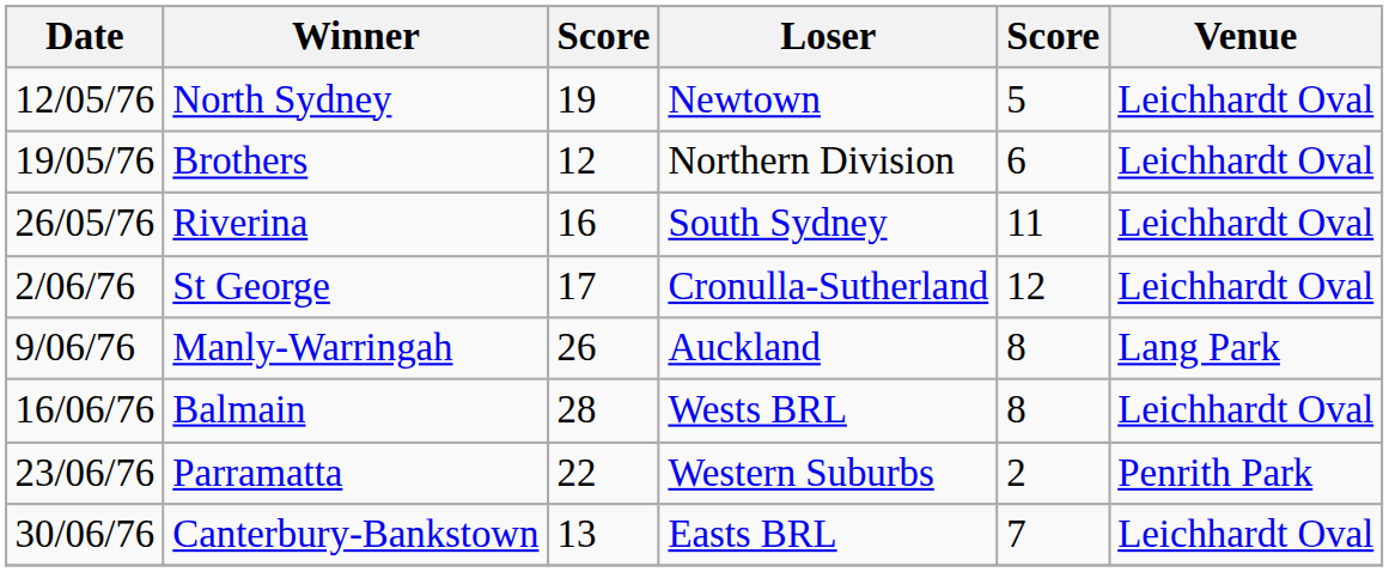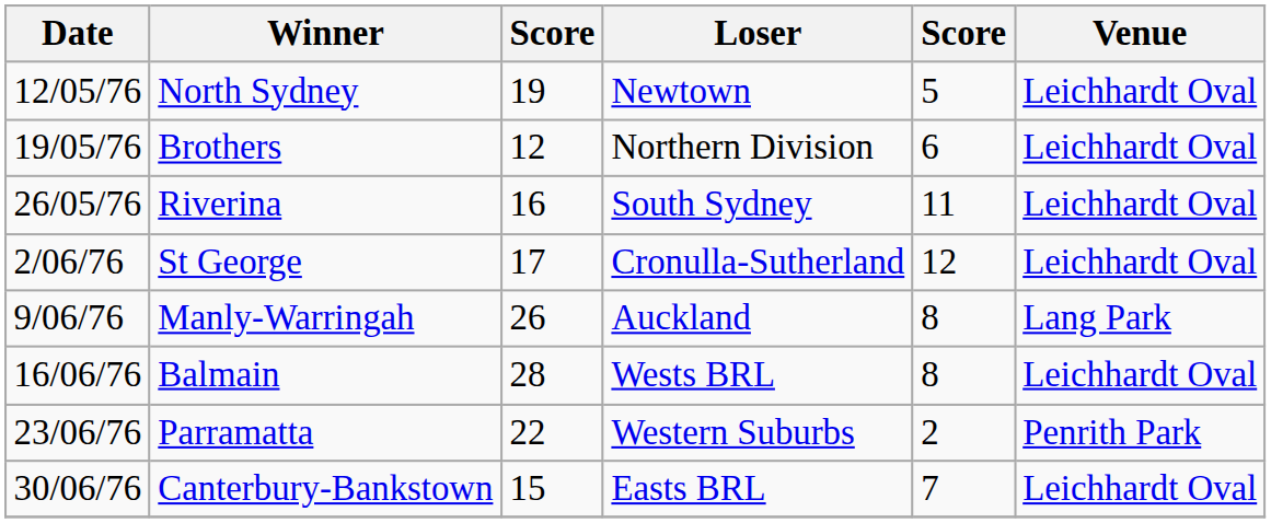Canterbury-Bankstown | column 3: 13 -> 15
